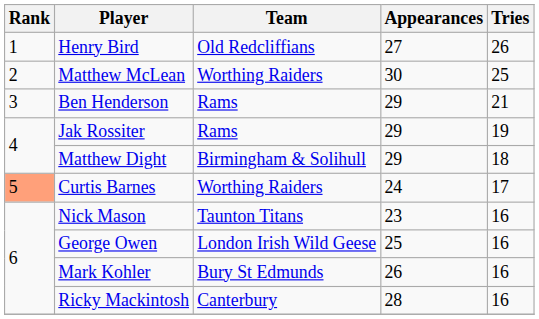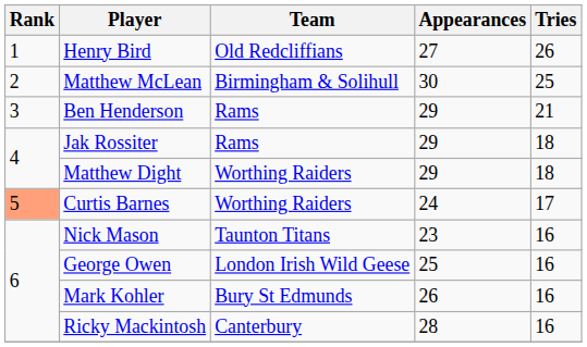Matthew McLean | Team: Worthing Raiders -> Birmingham & Solihull
Jak Rossiter | Tries: 19 -> 18
Matthew Dight | Team: Birmingham & Solihull -> Worthing Raiders
